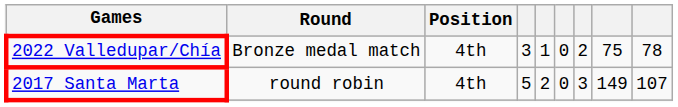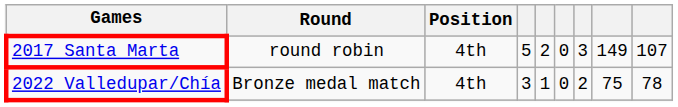rows swapped: 2017 Santa Marta <-> 2022 Valledupar/Chía
